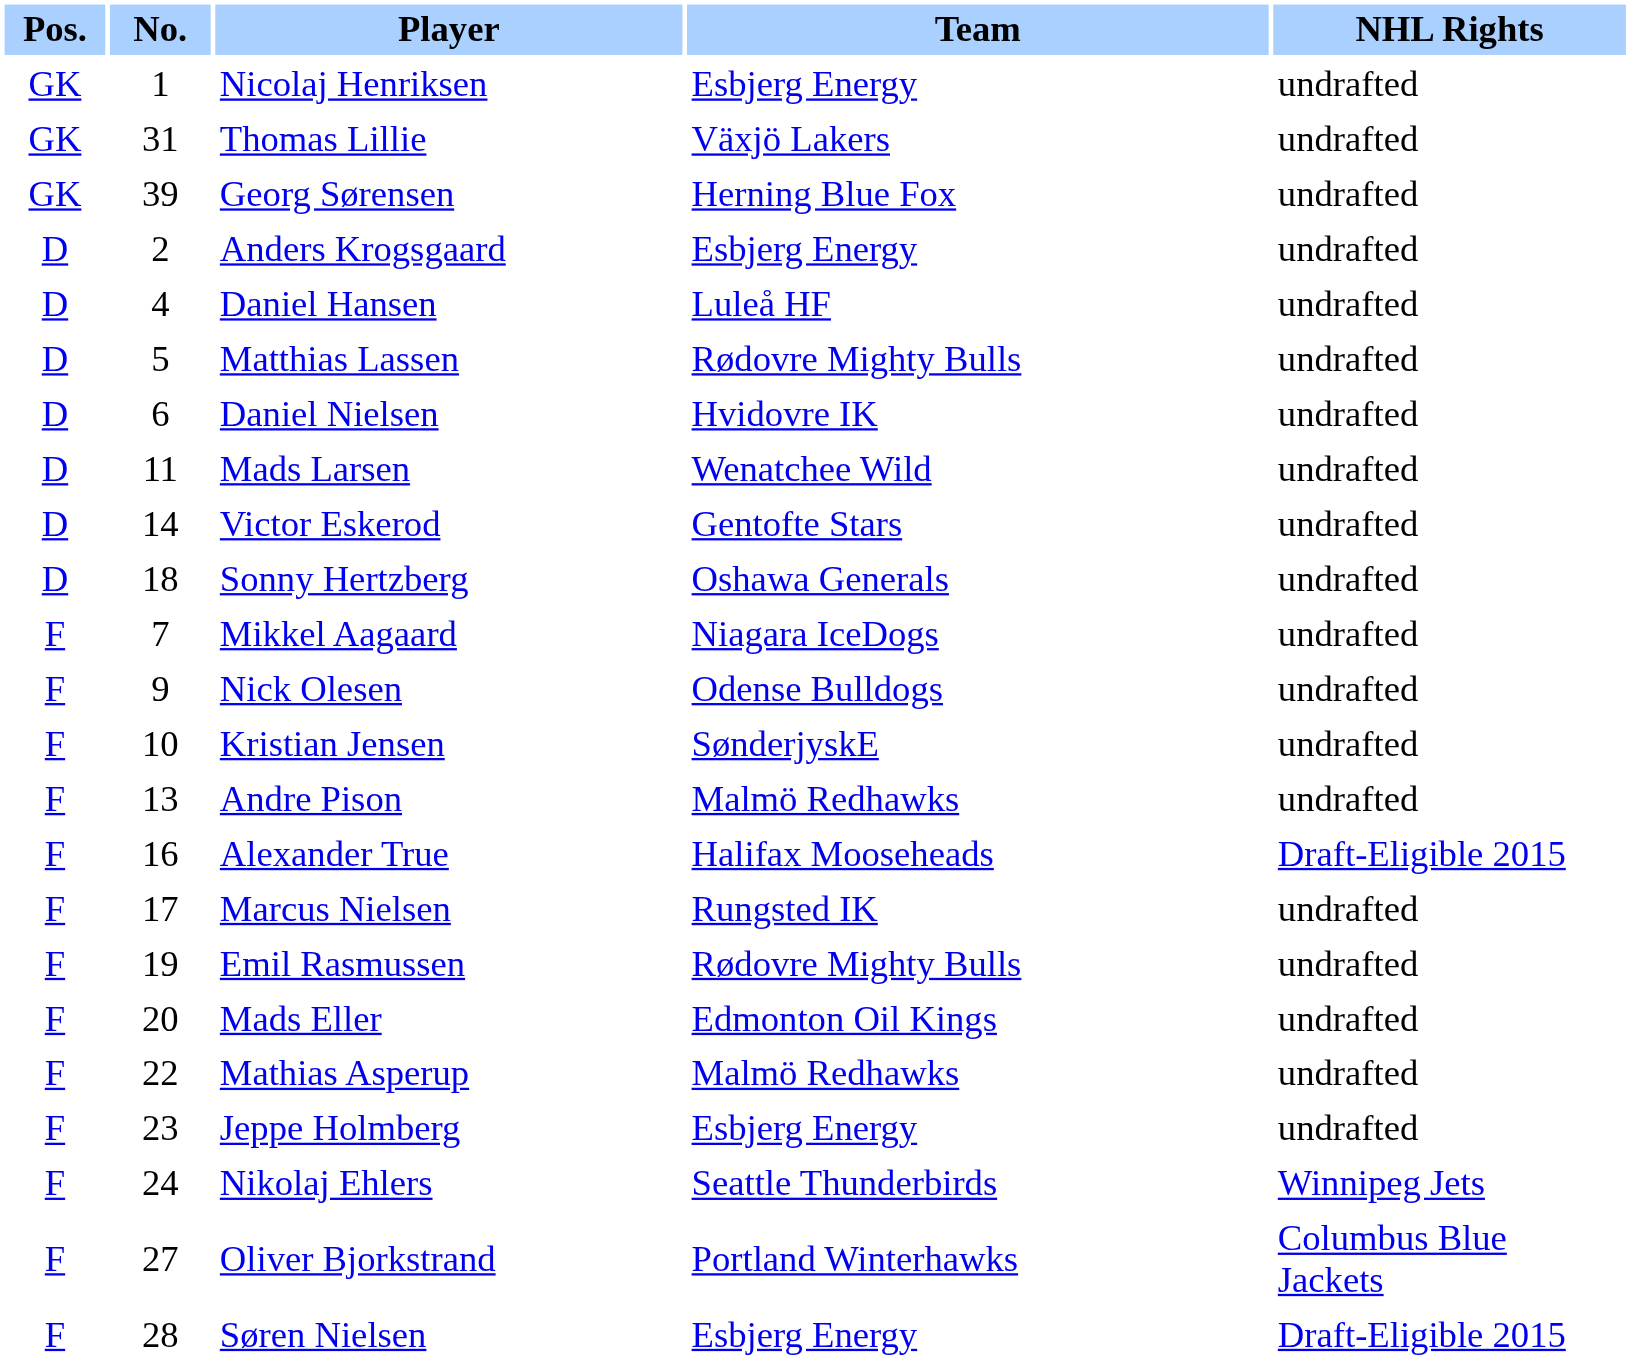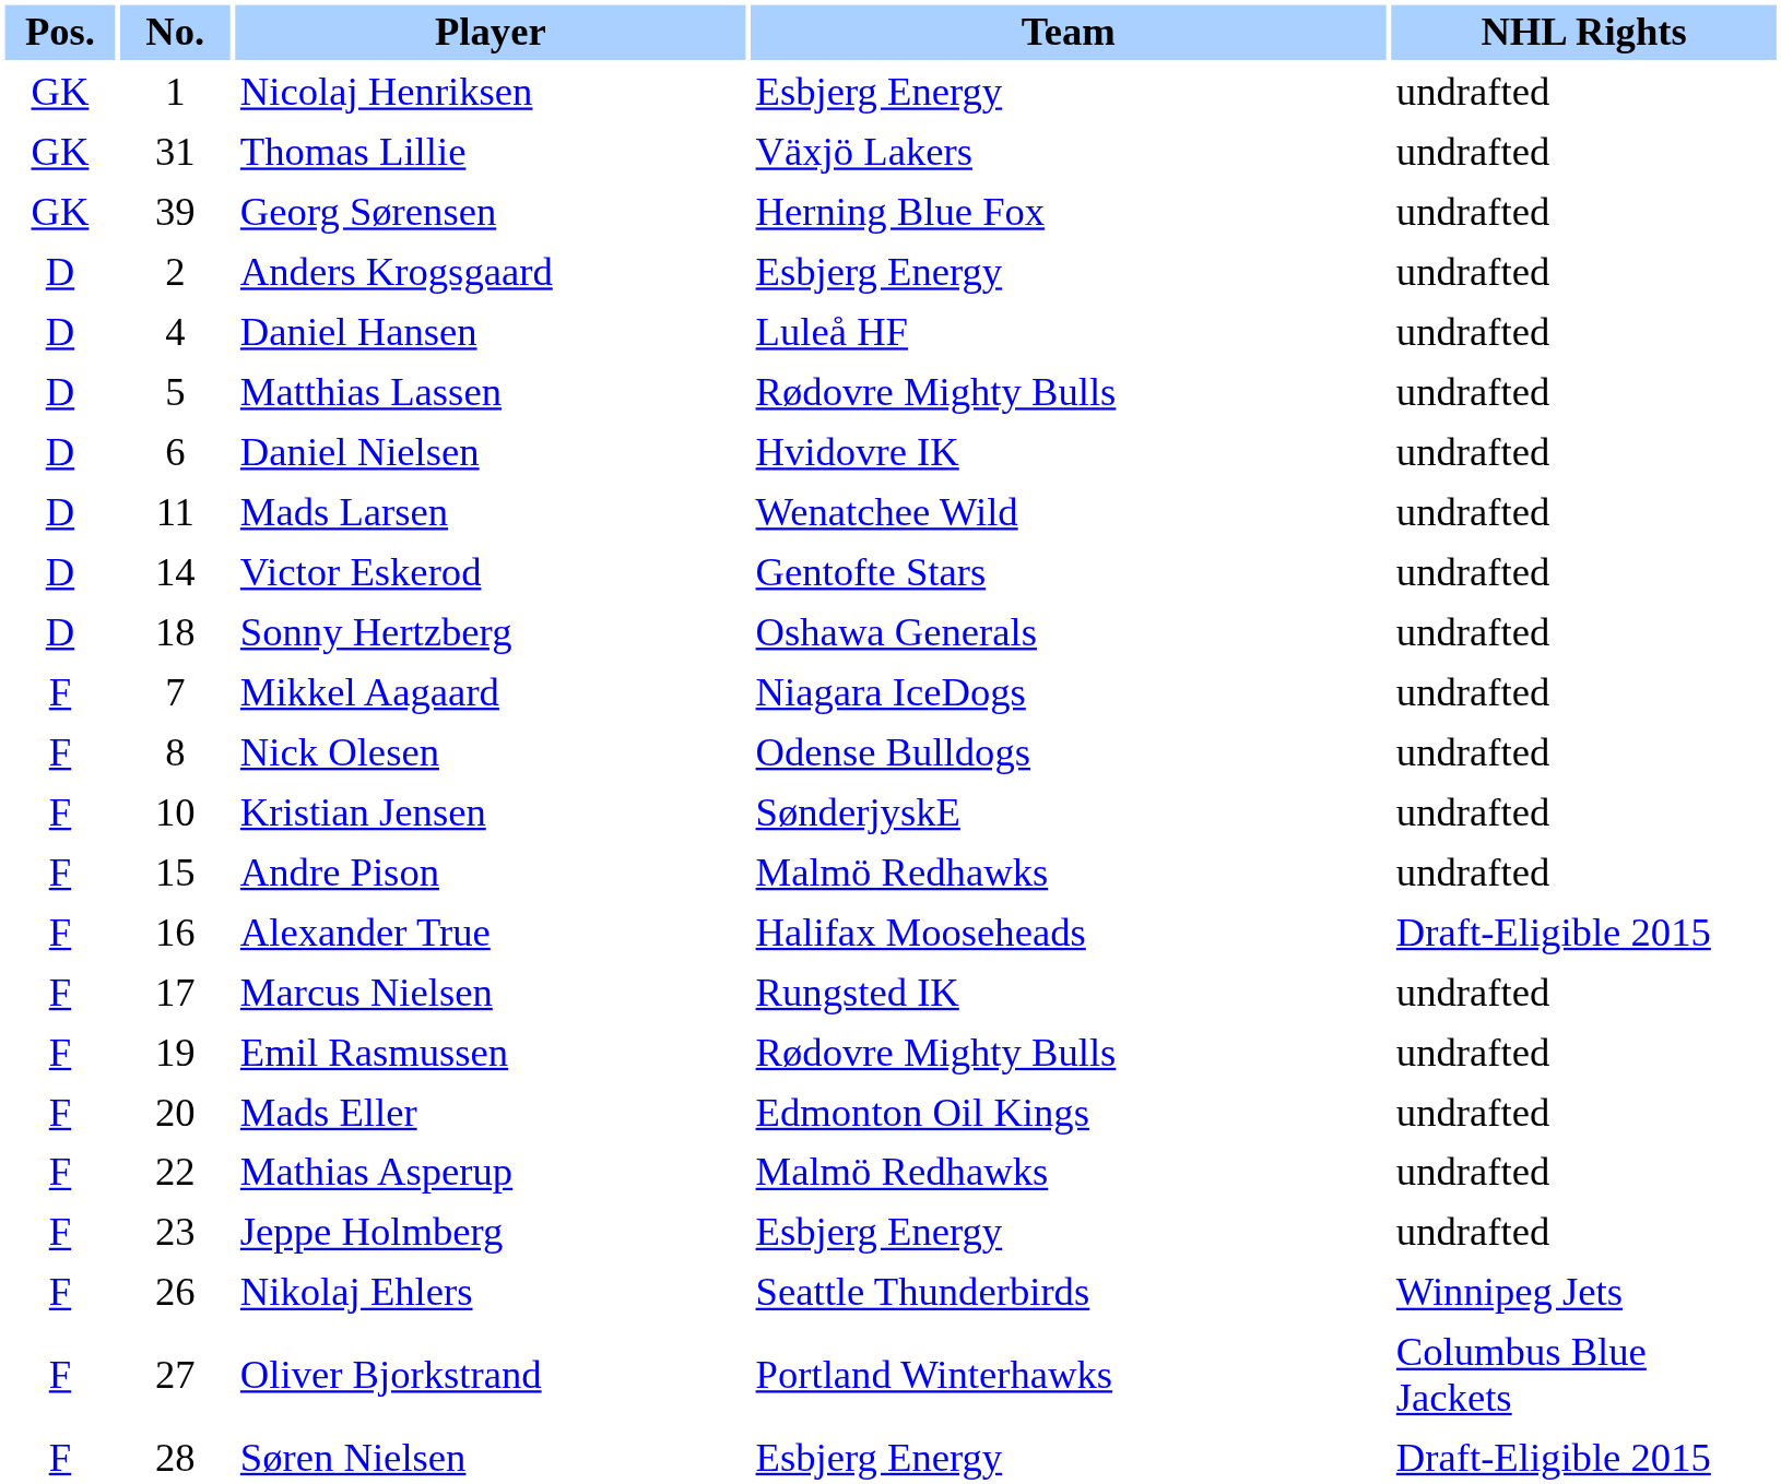Nick Olesen | No.: 9 -> 8
Andre Pison | No.: 13 -> 15
Nikolaj Ehlers | No.: 24 -> 26
